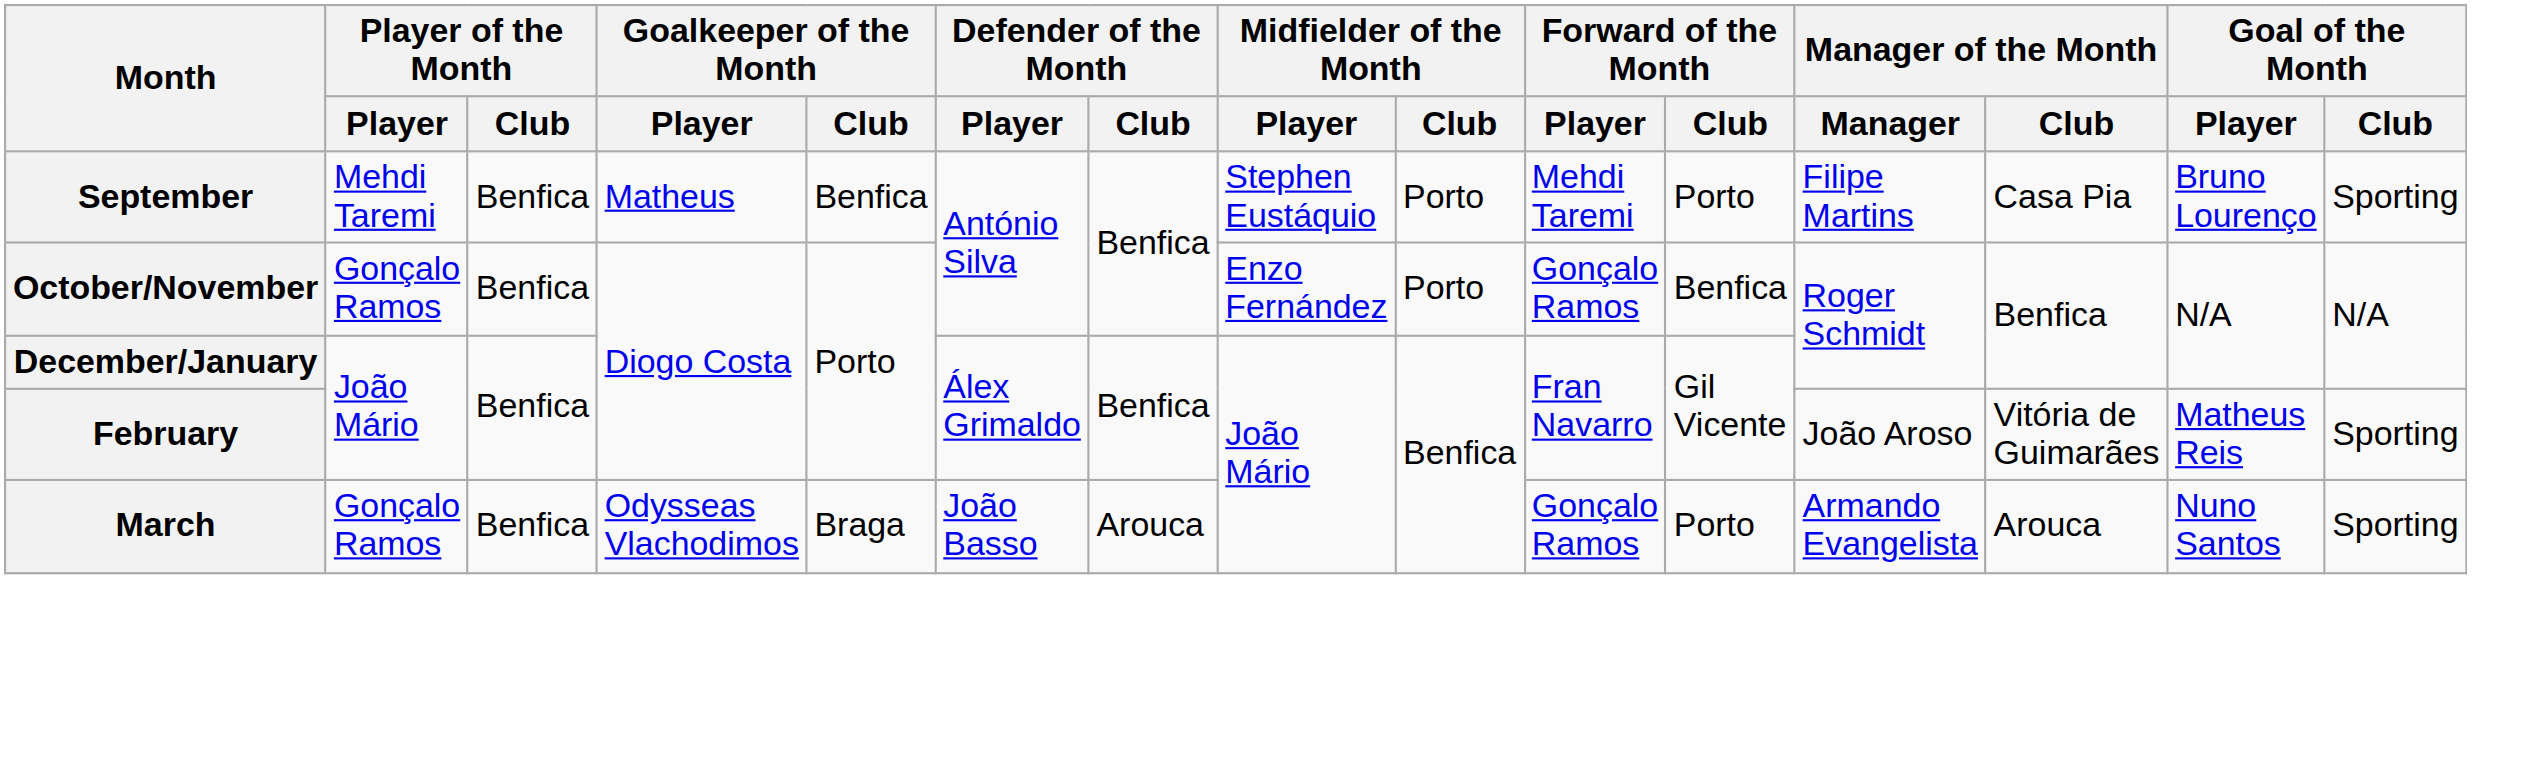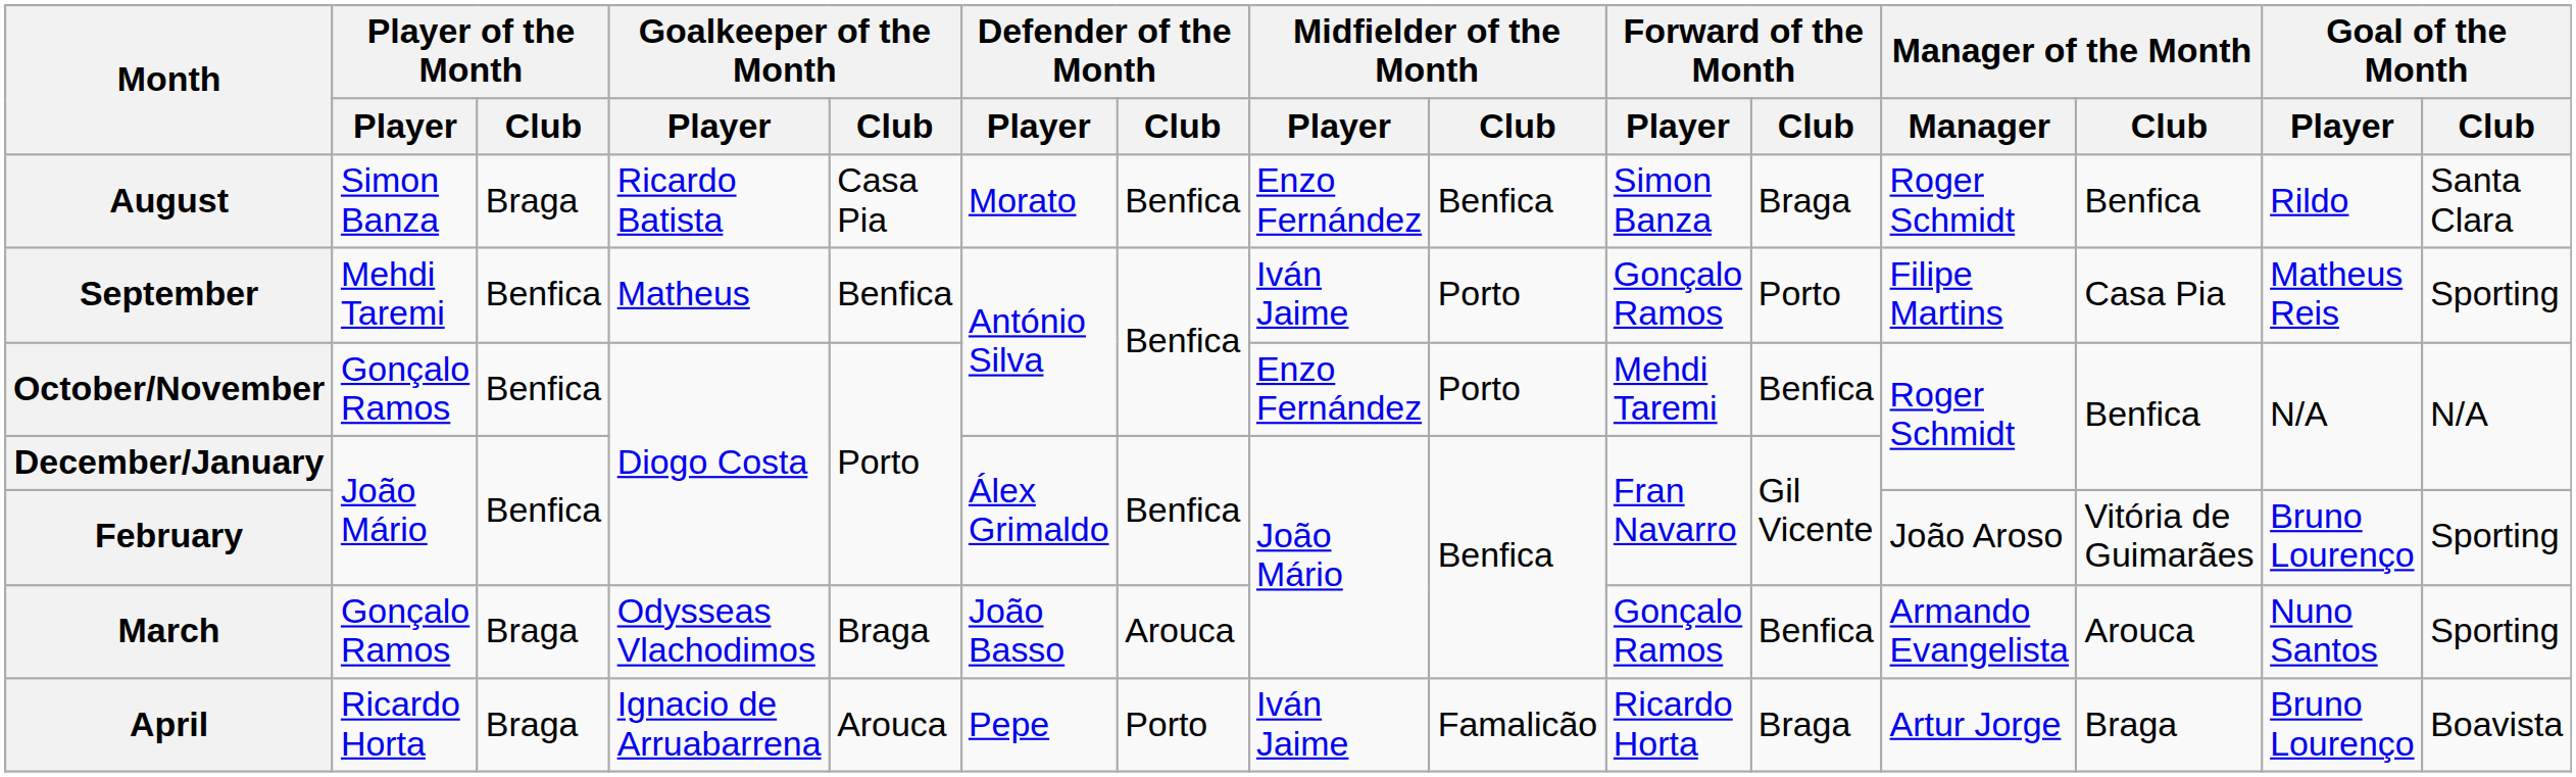+ row: August | Simon Banza | Braga | Ricardo Batista | Casa Pia | Morato | Benfica | Enzo Fernández | Benfica | Simon Banza | Braga | Roger Schmidt | Benfica | Rildo | Santa Clara
September | Midfielder of the Month / Player: Stephen Eustáquio -> Iván Jaime
September | Forward of the Month / Player: Mehdi Taremi -> Gonçalo Ramos
September | Goal of the Month / Player: Bruno Lourenço -> Matheus Reis
October/November | Forward of the Month / Player: Gonçalo Ramos -> Mehdi Taremi
February | Goal of the Month / Player: Matheus Reis -> Bruno Lourenço
March | Player of the Month / Club: Benfica -> Braga
March | Forward of the Month / Club: Porto -> Benfica
+ row: April | Ricardo Horta | Braga | Ignacio de Arruabarrena | Arouca | Pepe | Porto | Iván Jaime | Famalicão | Ricardo Horta | Braga | Artur Jorge | Braga | Bruno Lourenço | Boavista
